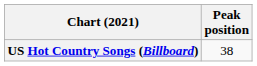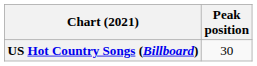US Hot Country Songs (Billboard) | Peak position: 38 -> 30
